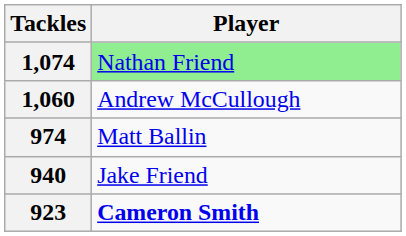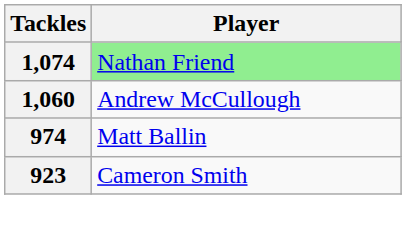- row: 940 | Jake Friend
923 | Player: bold -> normal
